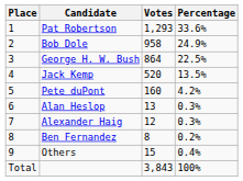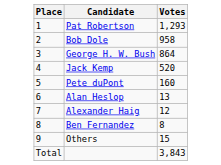- column: Percentage | 33.6% | 24.9% | 22.5% | 13.5% | 4.2% | 0.3% | 0.3% | 0.2% | 0.4% | 100%
